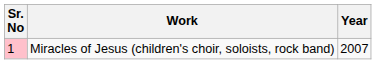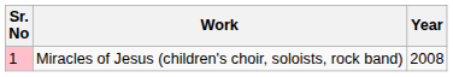Miracles of Jesus (children's choir, soloists, rock band) | Year: 2007 -> 2008
